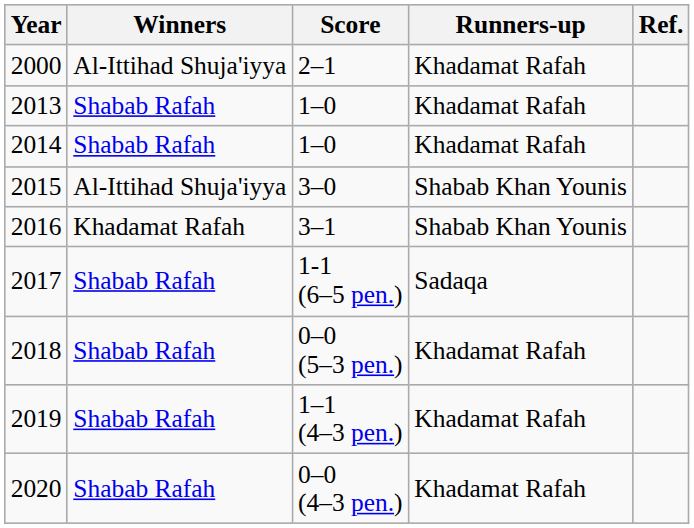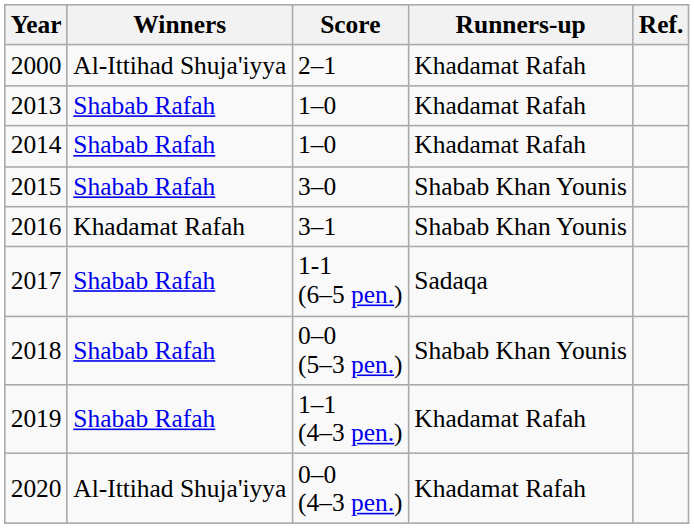2015 | Winners: Al-Ittihad Shuja'iyya -> Shabab Rafah
2018 | Runners-up: Khadamat Rafah -> Shabab Khan Younis
2020 | Winners: Shabab Rafah -> Al-Ittihad Shuja'iyya
